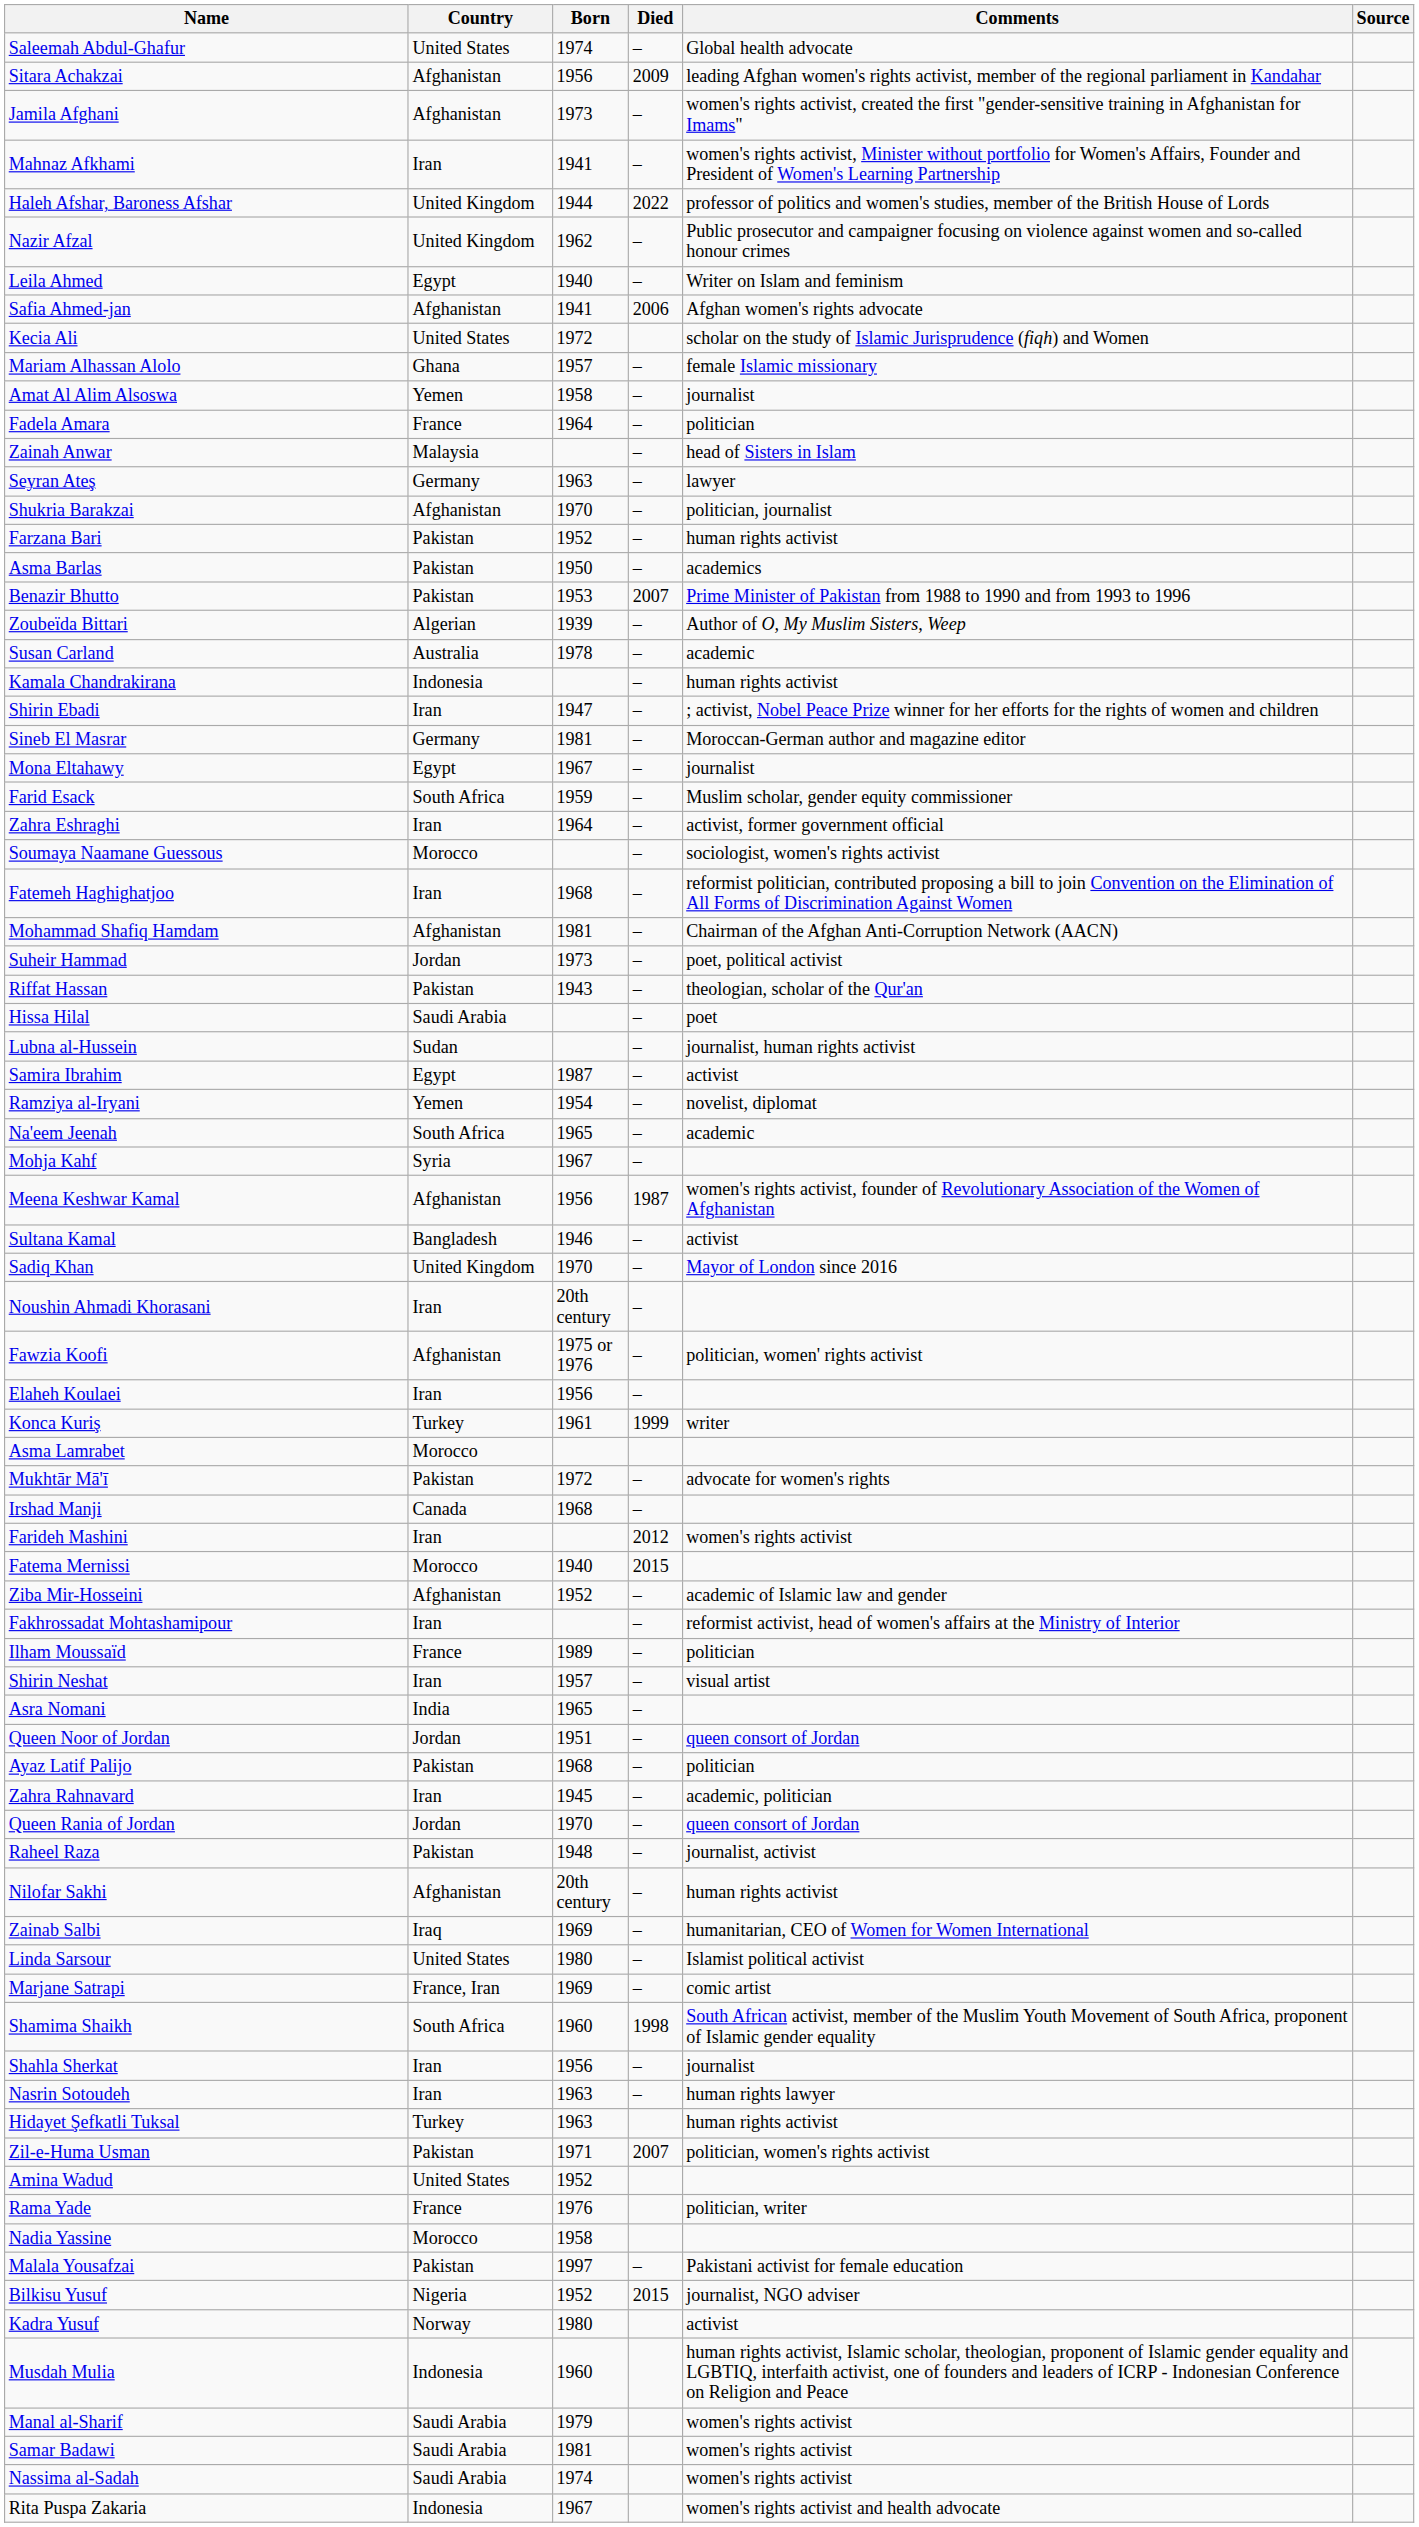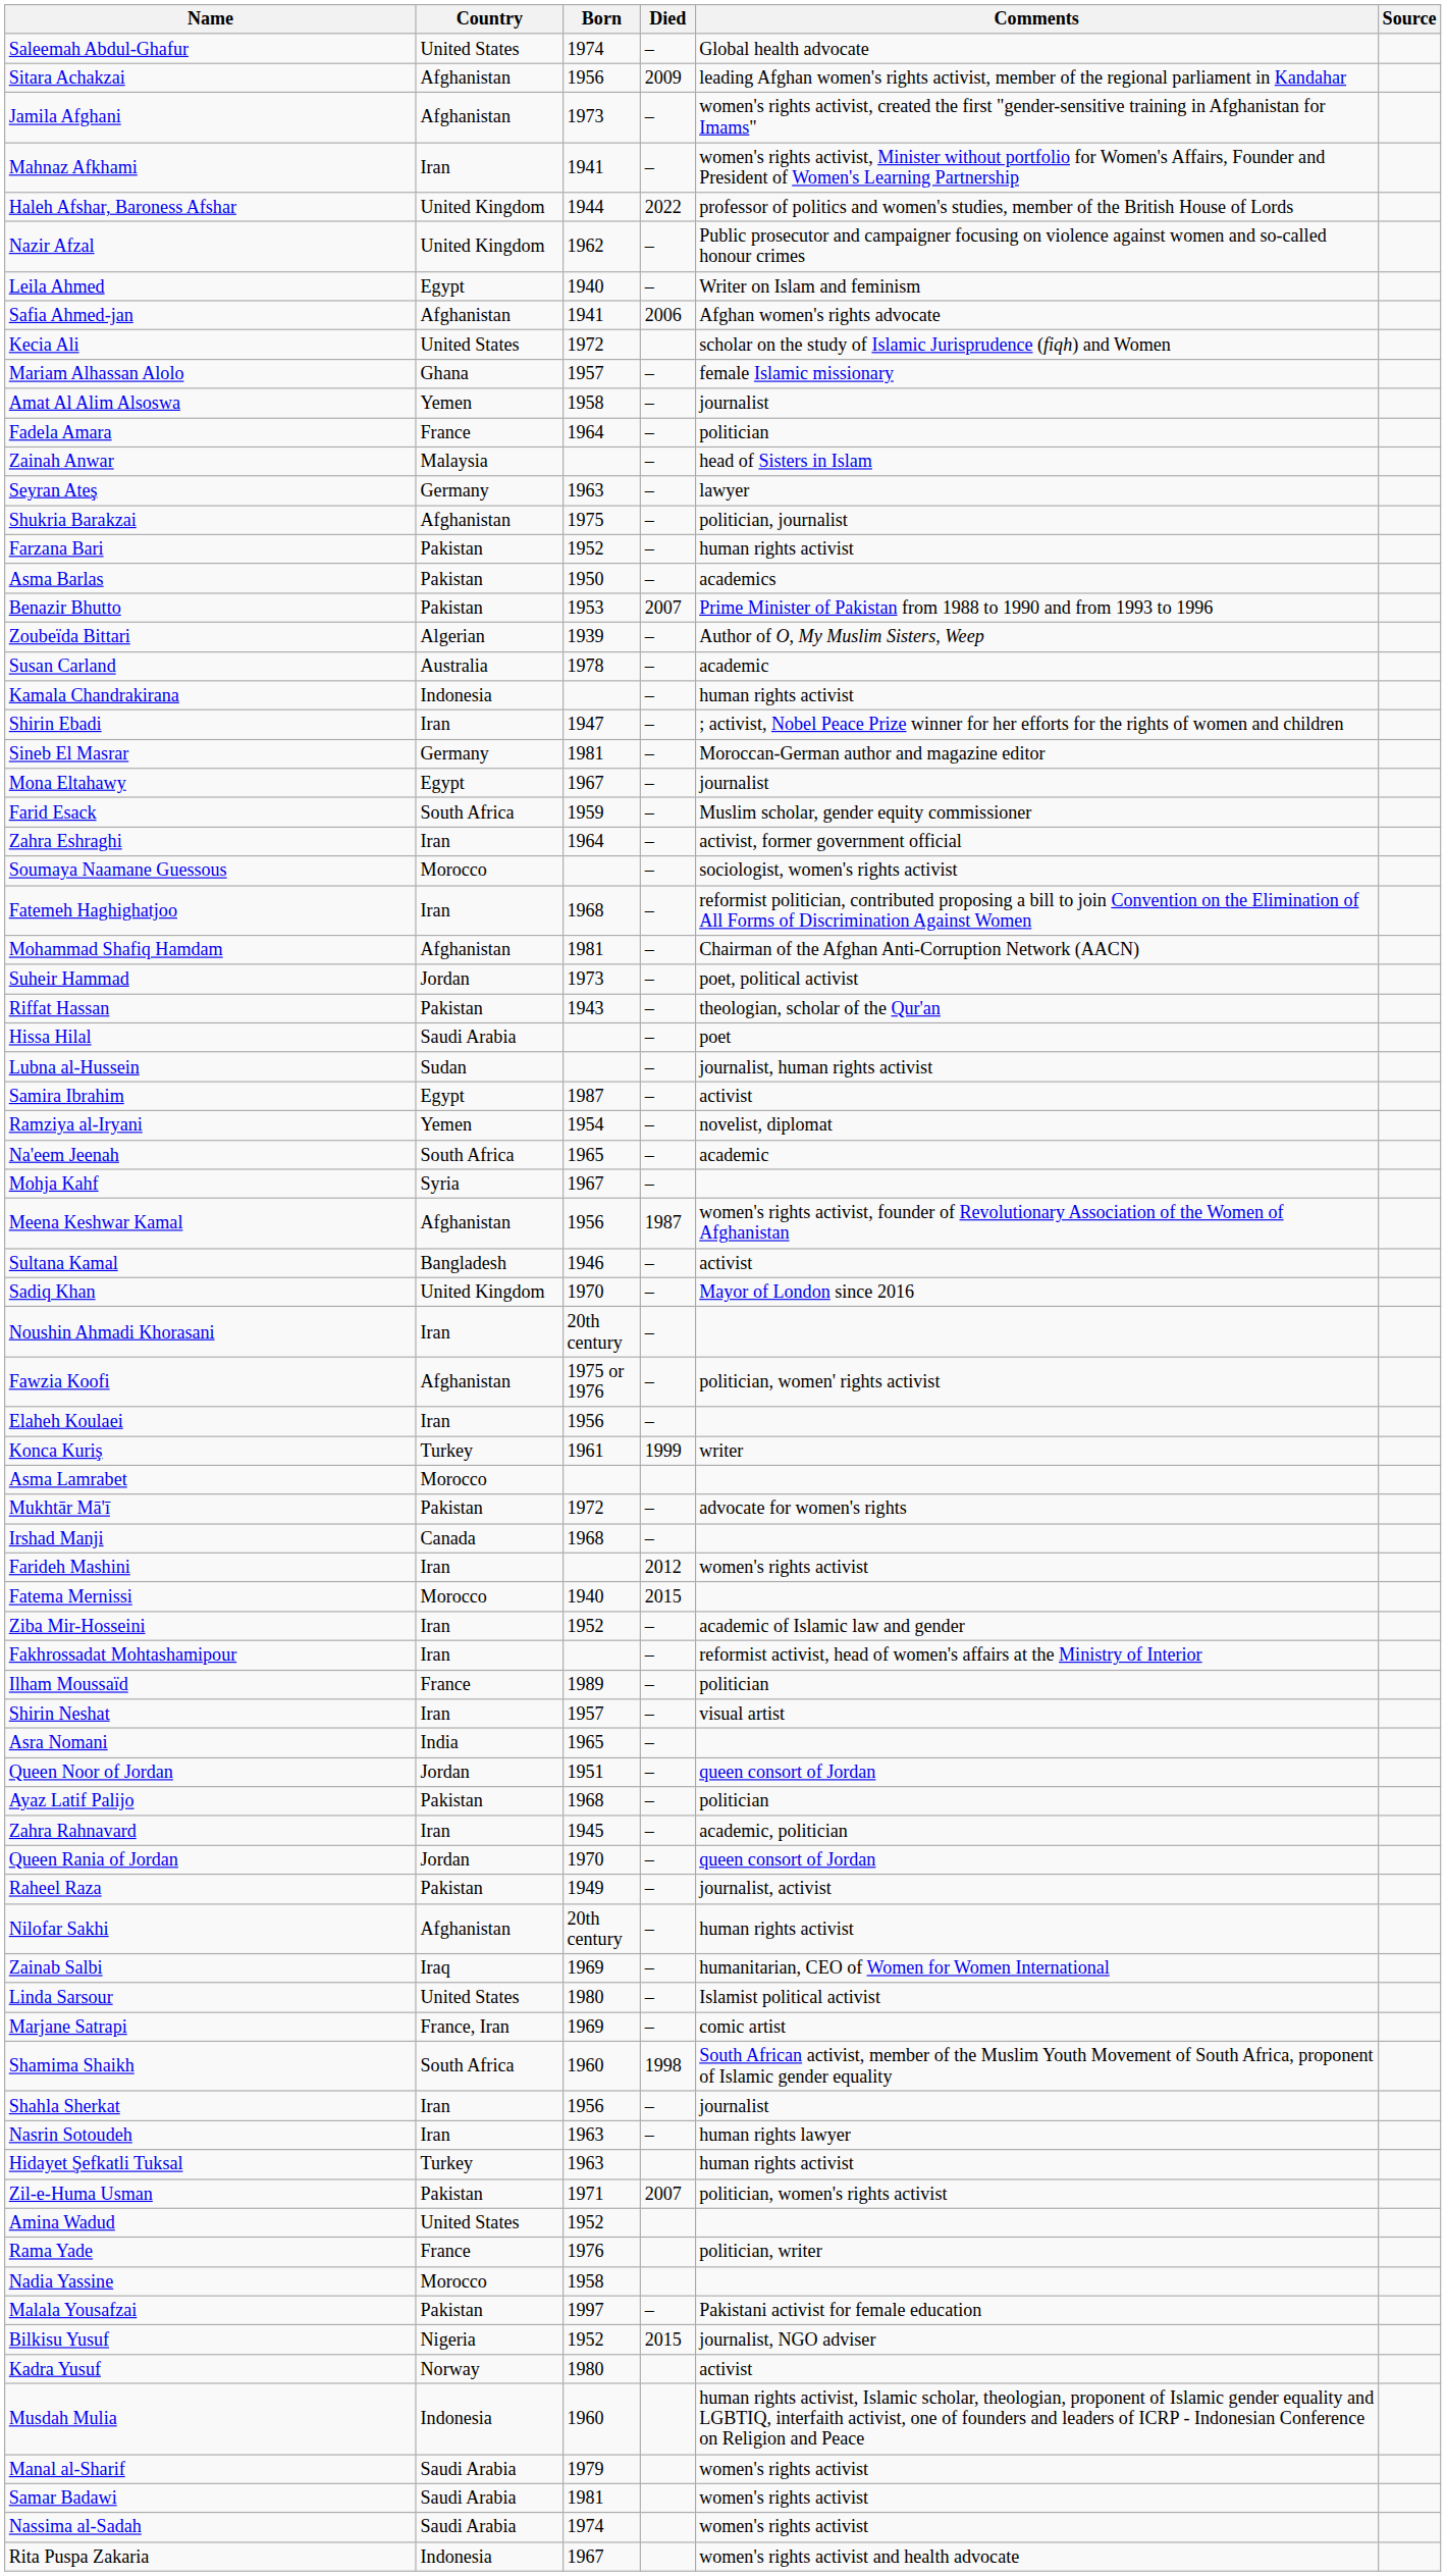Shukria Barakzai | Born: 1970 -> 1975
Ziba Mir-Hosseini | Country: Afghanistan -> Iran
Raheel Raza | Born: 1948 -> 1949
